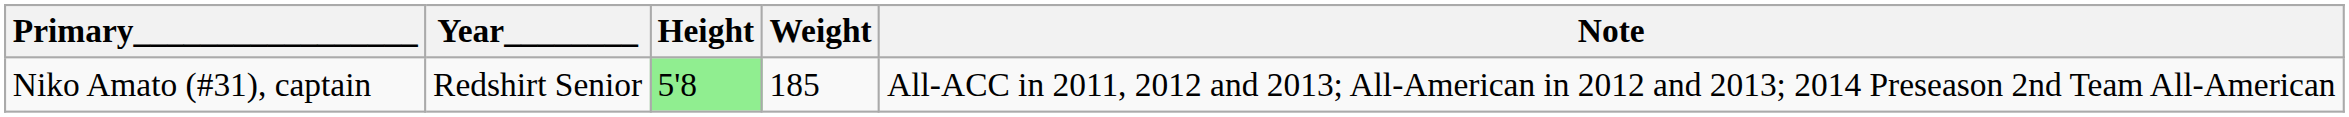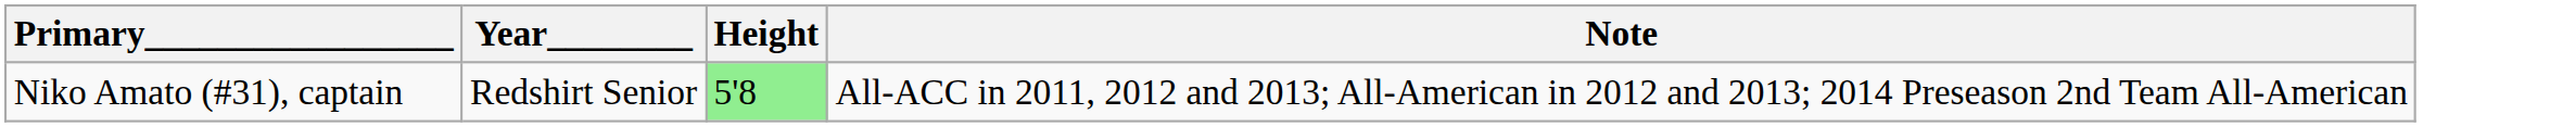- column: Weight | 185
